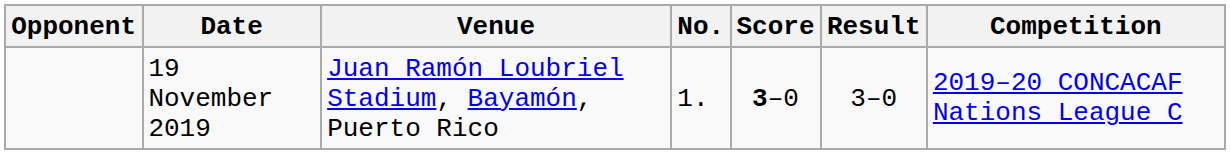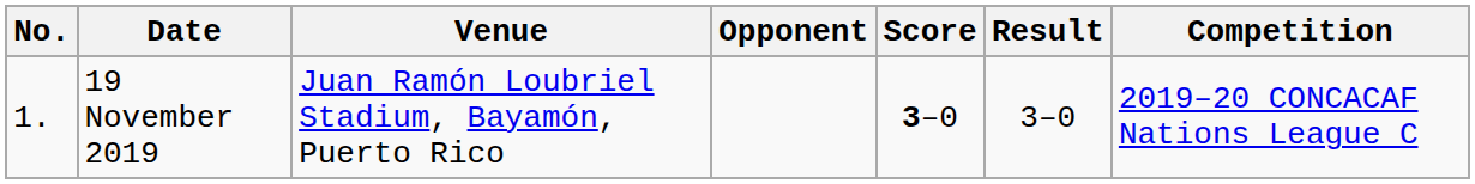columns swapped: No. <-> Opponent
